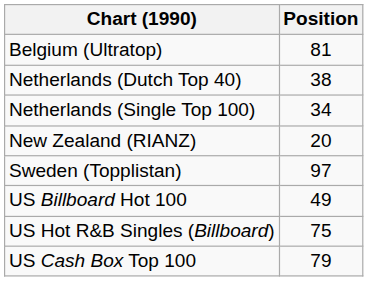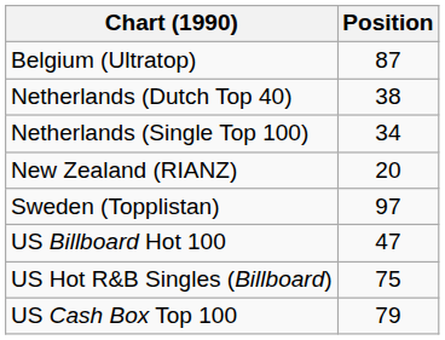Belgium (Ultratop) | Position: 81 -> 87
US Billboard Hot 100 | Position: 49 -> 47
